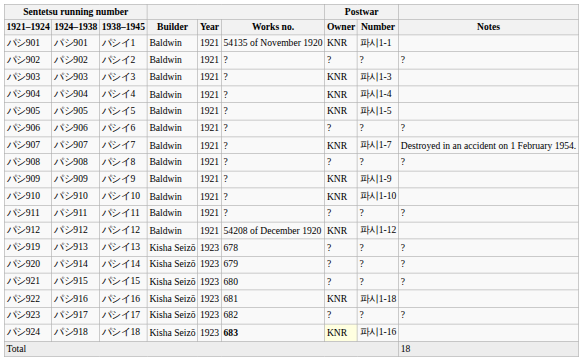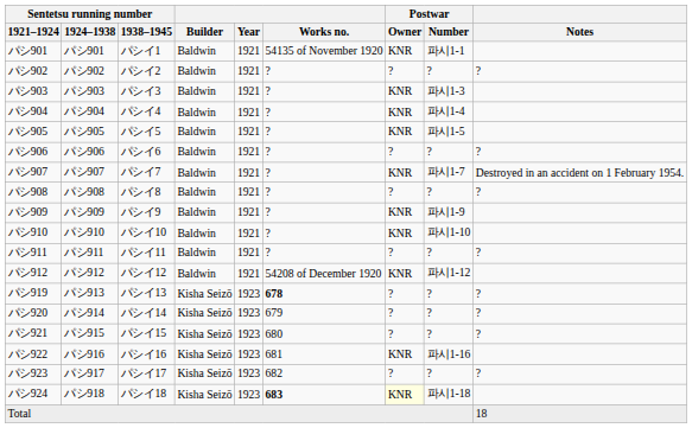パシ919 | Works no.: normal -> bold
パシ922 | Postwar / Number: 파시1-18 -> 파시1-16
パシ924 | Postwar / Number: 파시1-16 -> 파시1-18
